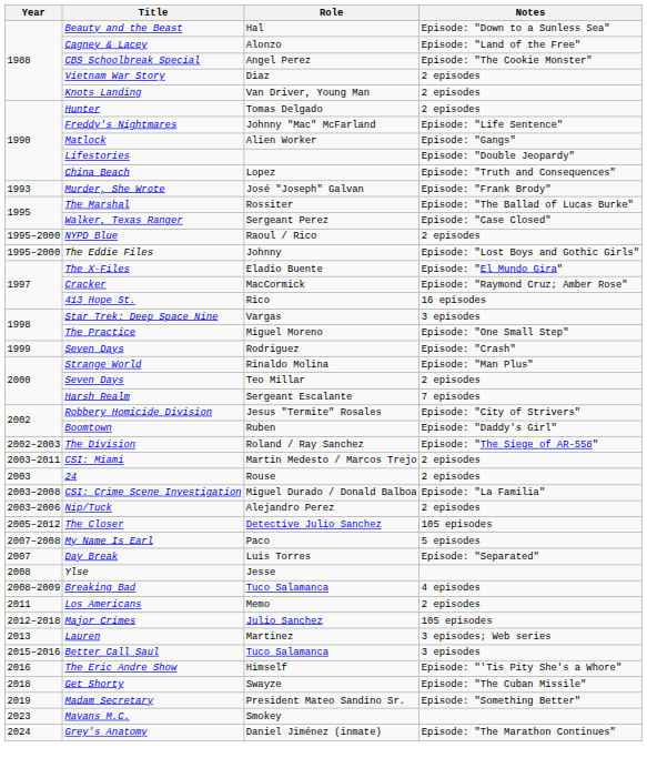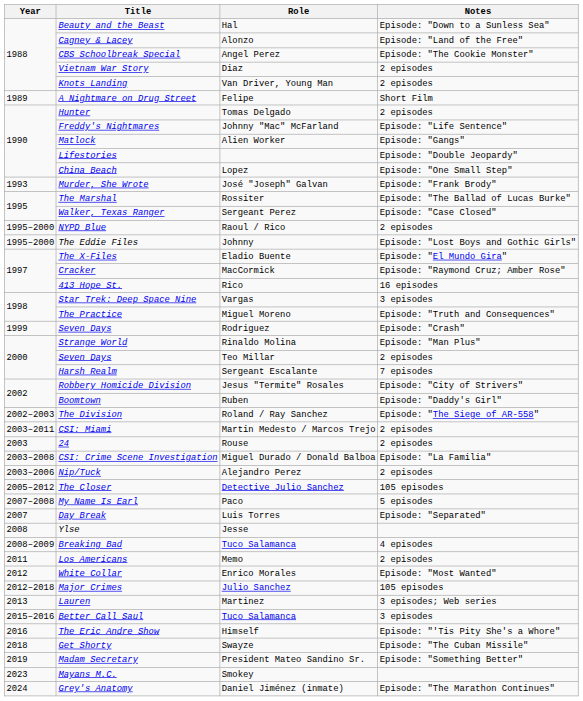+ row: 1989 | A Nightmare on Drug Street | Felipe | Short Film
China Beach | Notes: Episode: "Truth and Consequences" -> Episode: "One Small Step"
The Practice | Notes: Episode: "One Small Step" -> Episode: "Truth and Consequences"
+ row: 2012 | White Collar | Enrico Morales | Episode: "Most Wanted"
